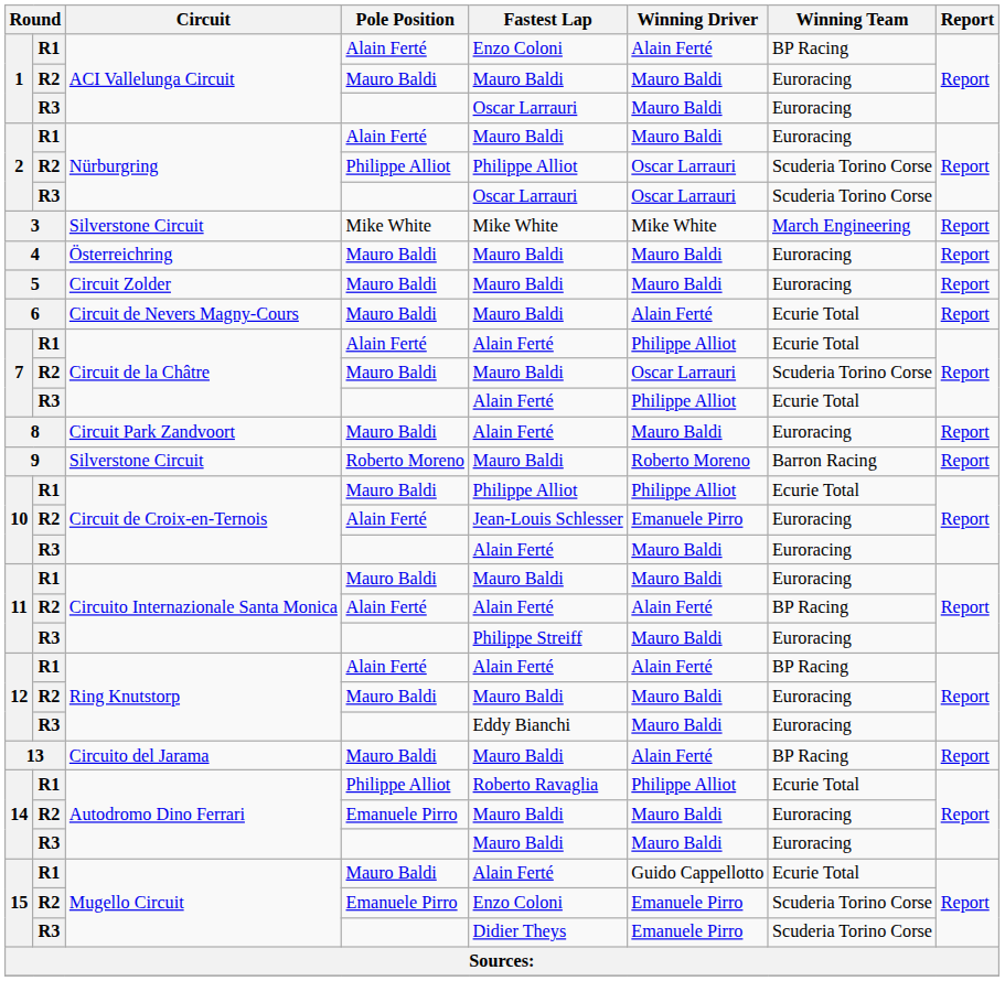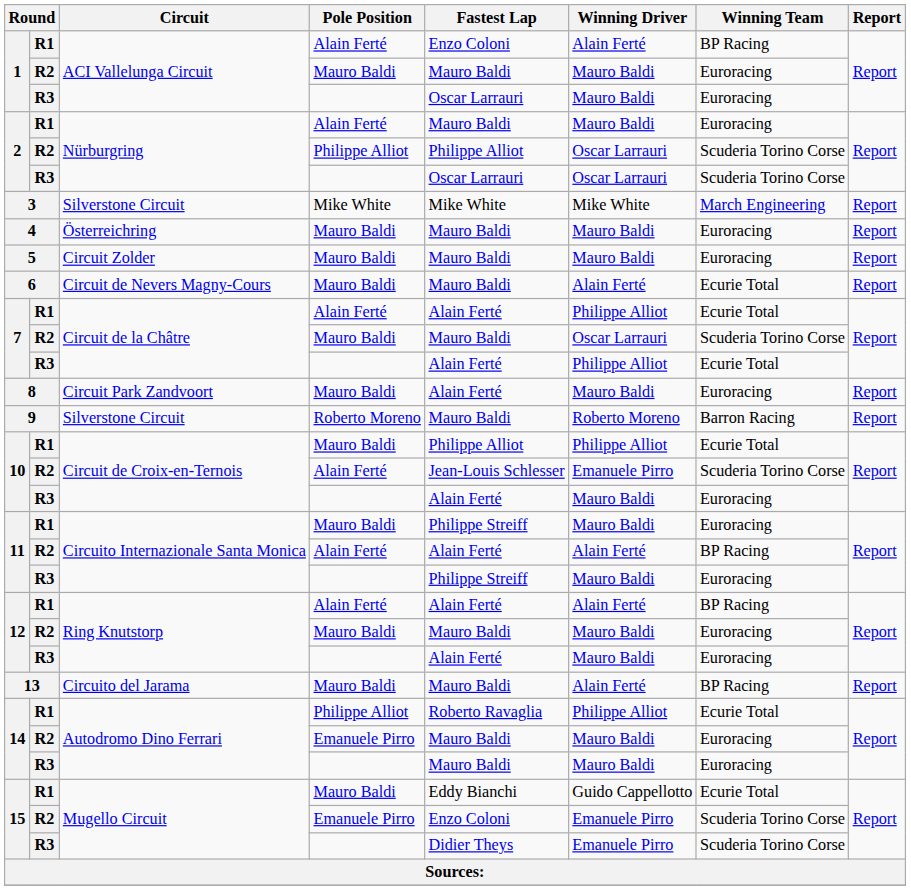10 / R2 | Winning Team: Euroracing -> Scuderia Torino Corse
11 / R1 | Fastest Lap: Mauro Baldi -> Philippe Streiff
12 / R3 | Fastest Lap: Eddy Bianchi -> Alain Ferté
15 / R1 | Fastest Lap: Alain Ferté -> Eddy Bianchi
